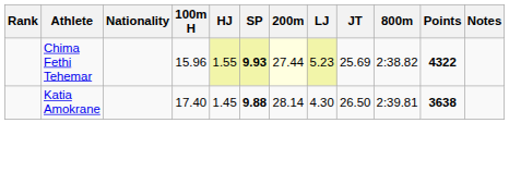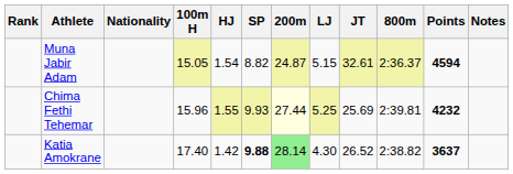+ row: Muna Jabir Adam | 15.05 | 1.54 | 8.82 | 24.87 | 5.15 | 32.61 | 2:36.37 | 4594
Chima Fethi Tehemar | SP: bold -> normal
Chima Fethi Tehemar | LJ: 5.23 -> 5.25
Chima Fethi Tehemar | 800m: 2:38.82 -> 2:39.81
Chima Fethi Tehemar | Points: 4322 -> 4232
Katia Amokrane | HJ: 1.45 -> 1.42
Katia Amokrane | 200m: no background -> lightgreen background
Katia Amokrane | JT: 26.50 -> 26.52
Katia Amokrane | 800m: 2:39.81 -> 2:38.82
Katia Amokrane | Points: 3638 -> 3637
